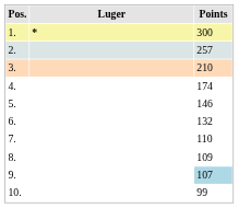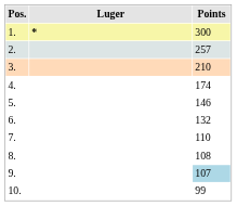8. | Points: 109 -> 108
